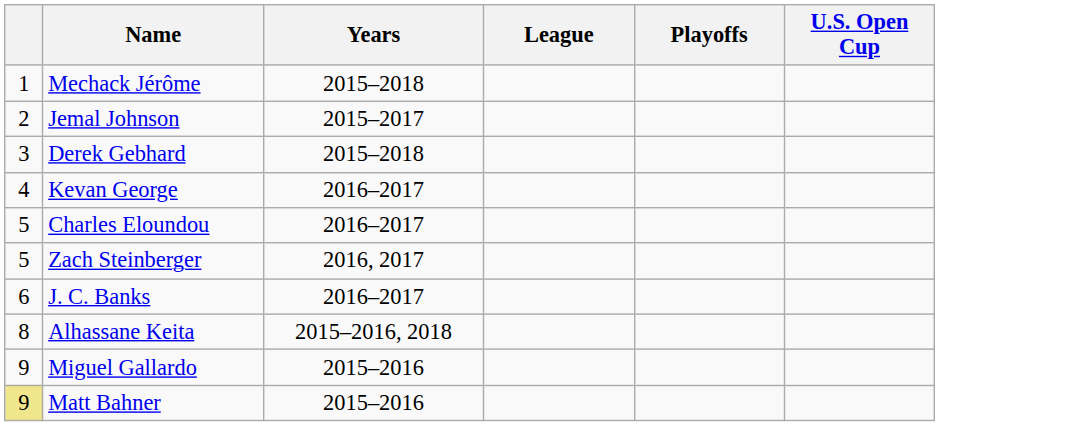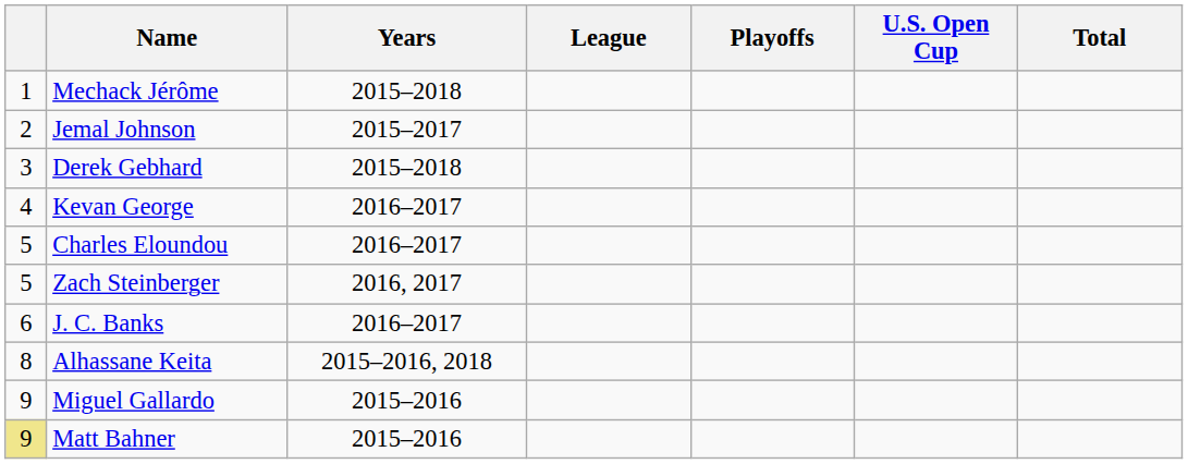+ column: Total
